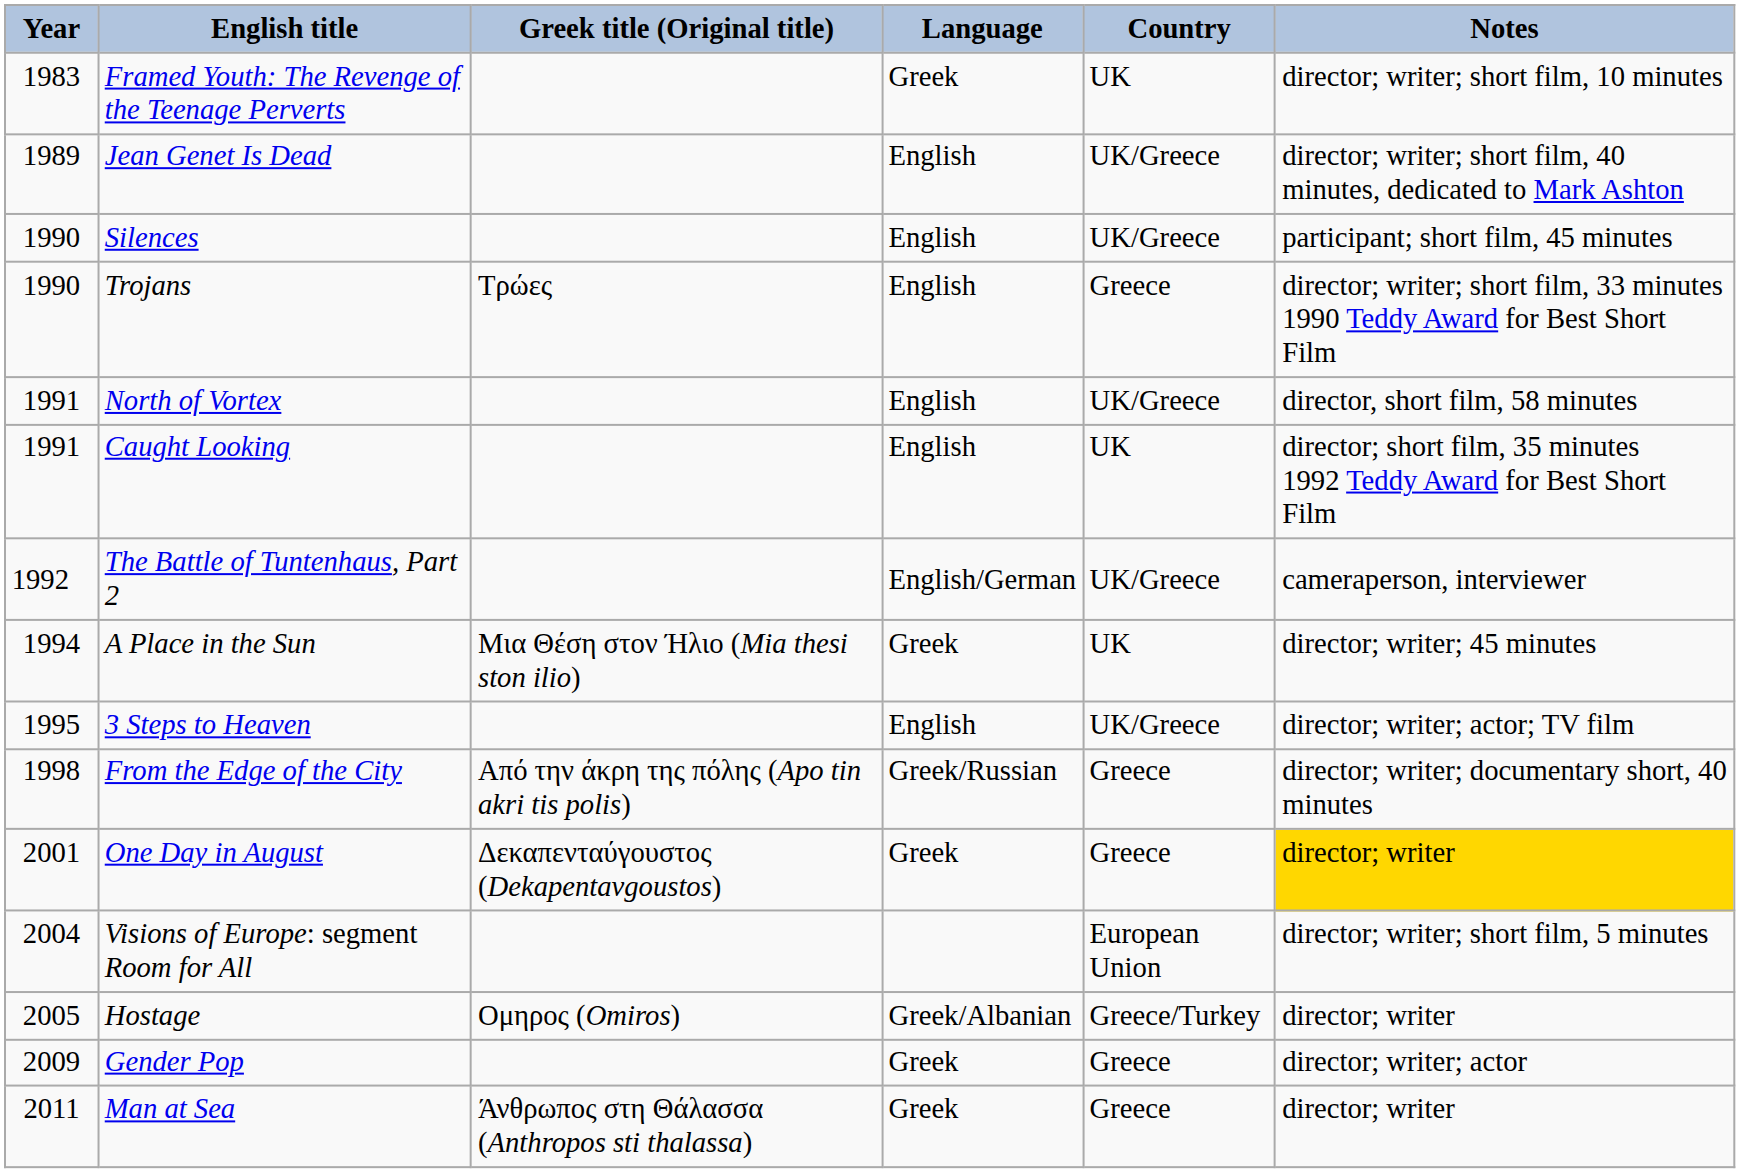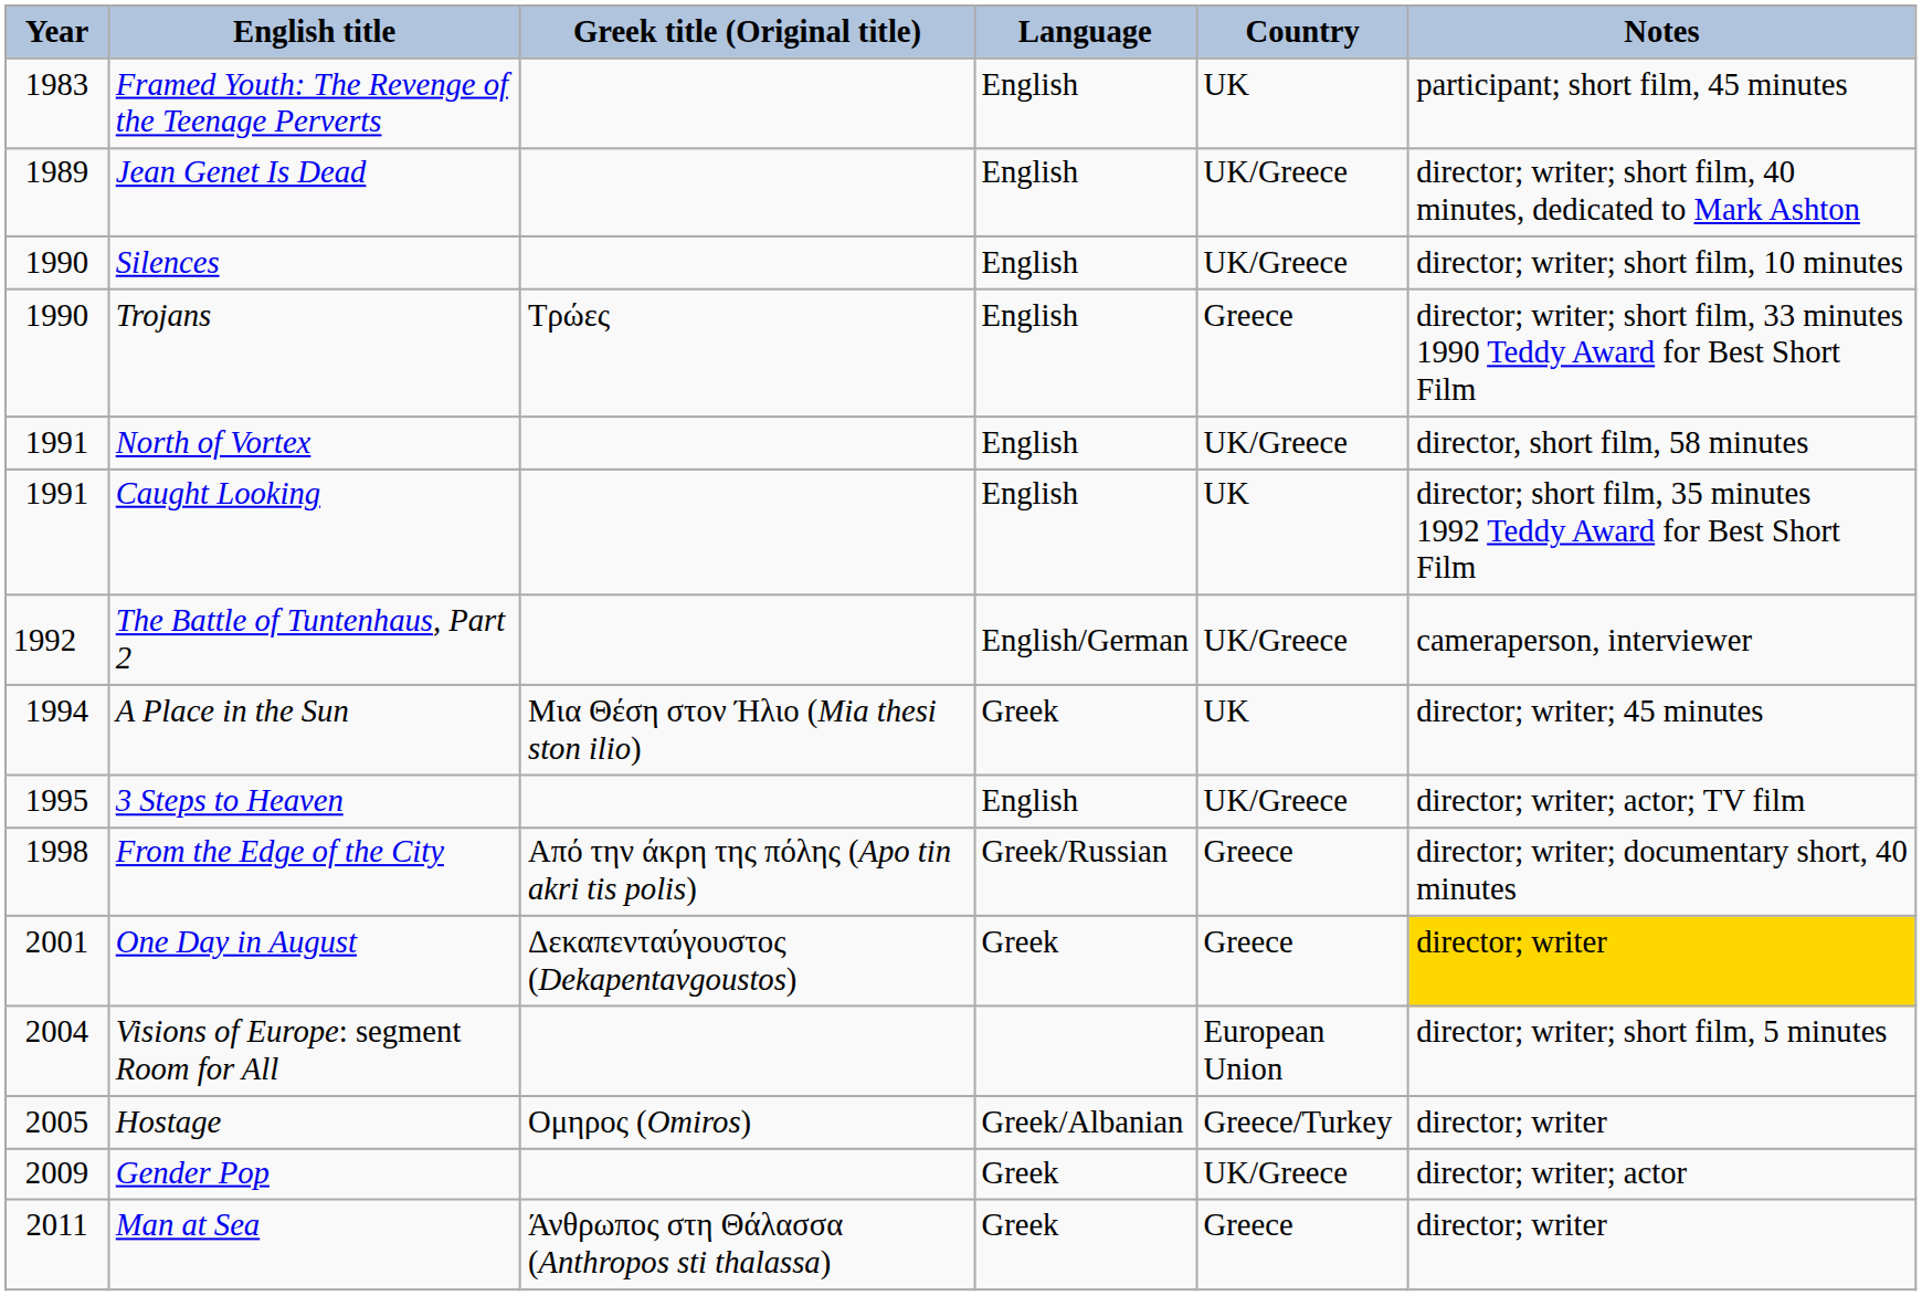Framed Youth: The Revenge of the Teenage Perverts | Language: Greek -> English
Framed Youth: The Revenge of the Teenage Perverts | Notes: director; writer; short film, 10 minutes -> participant; short film, 45 minutes
Silences | Notes: participant; short film, 45 minutes -> director; writer; short film, 10 minutes
Gender Pop | Country: Greece -> UK/Greece
